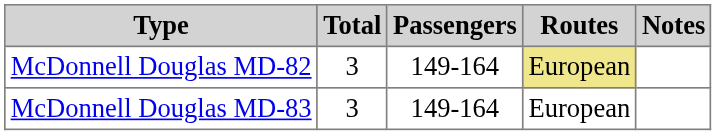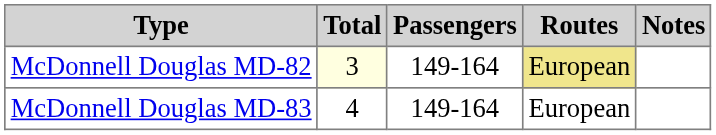McDonnell Douglas MD-82 | Total: no background -> lightyellow background
McDonnell Douglas MD-83 | Total: 3 -> 4
